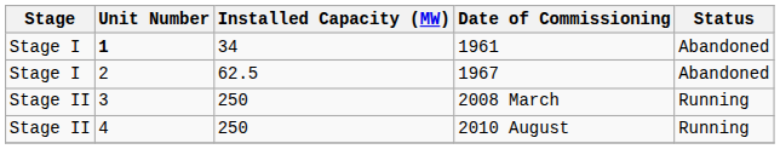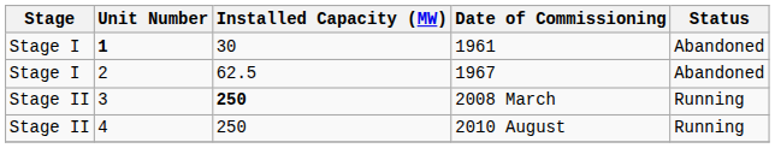1961 | Installed Capacity (MW): 34 -> 30
2008 March | Installed Capacity (MW): normal -> bold
